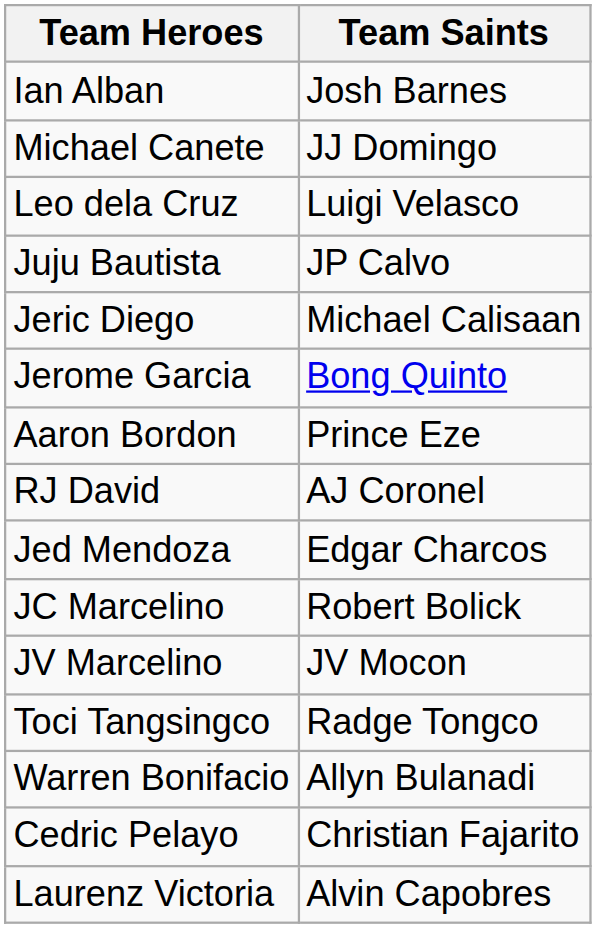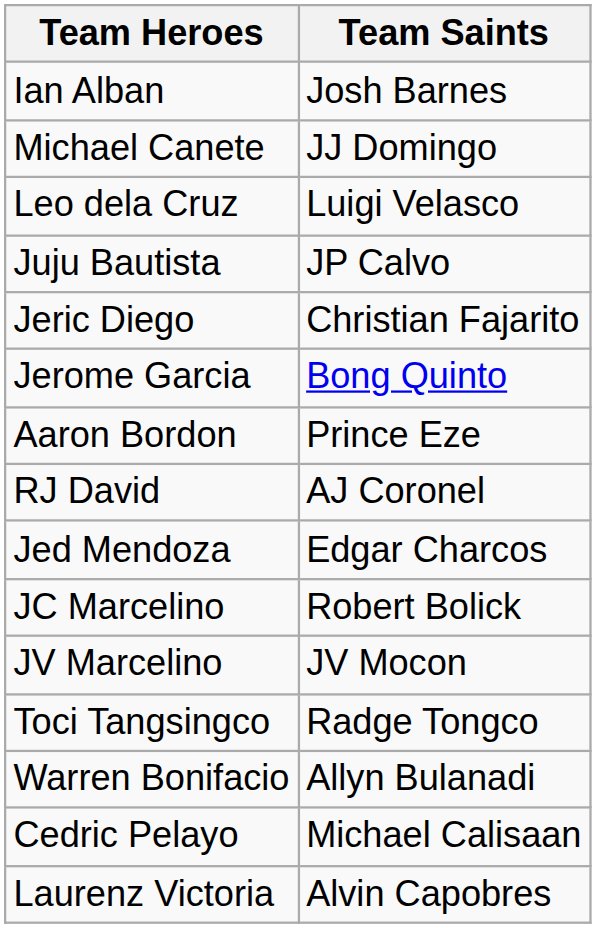Jeric Diego | Team Saints: Michael Calisaan -> Christian Fajarito
Cedric Pelayo | Team Saints: Christian Fajarito -> Michael Calisaan
